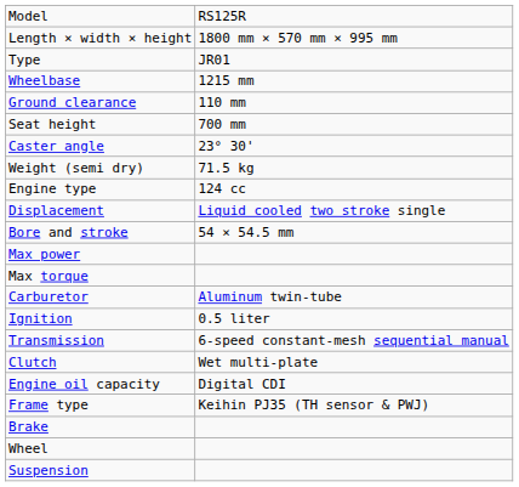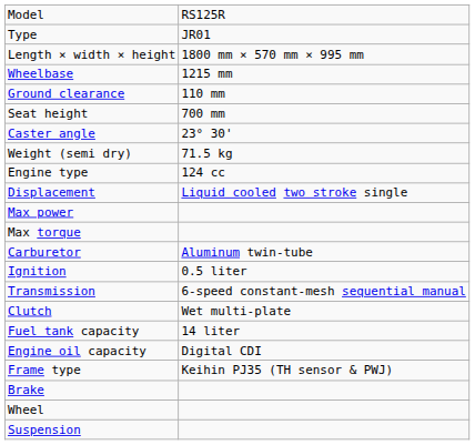rows swapped: Type <-> Length × width × height
- row: Bore and stroke | 54 × 54.5 mm
+ row: Fuel tank capacity | 14 liter
